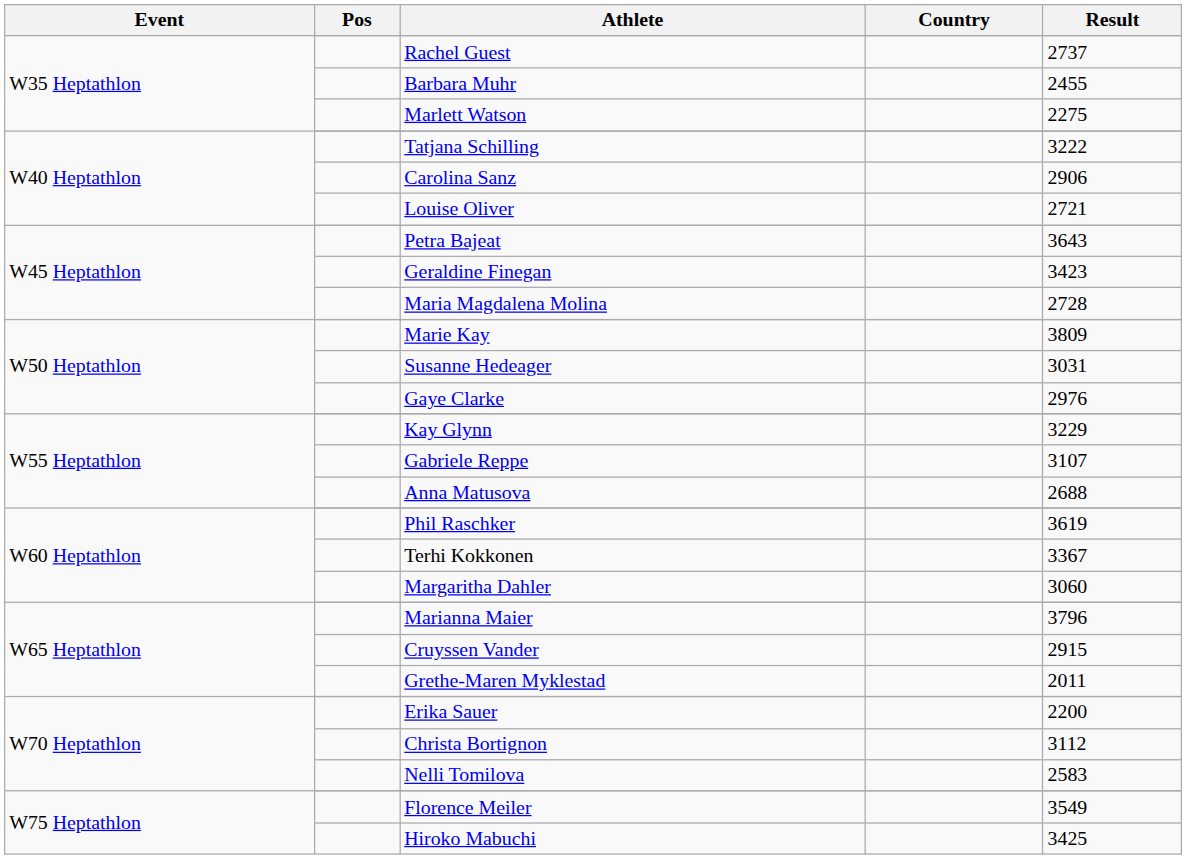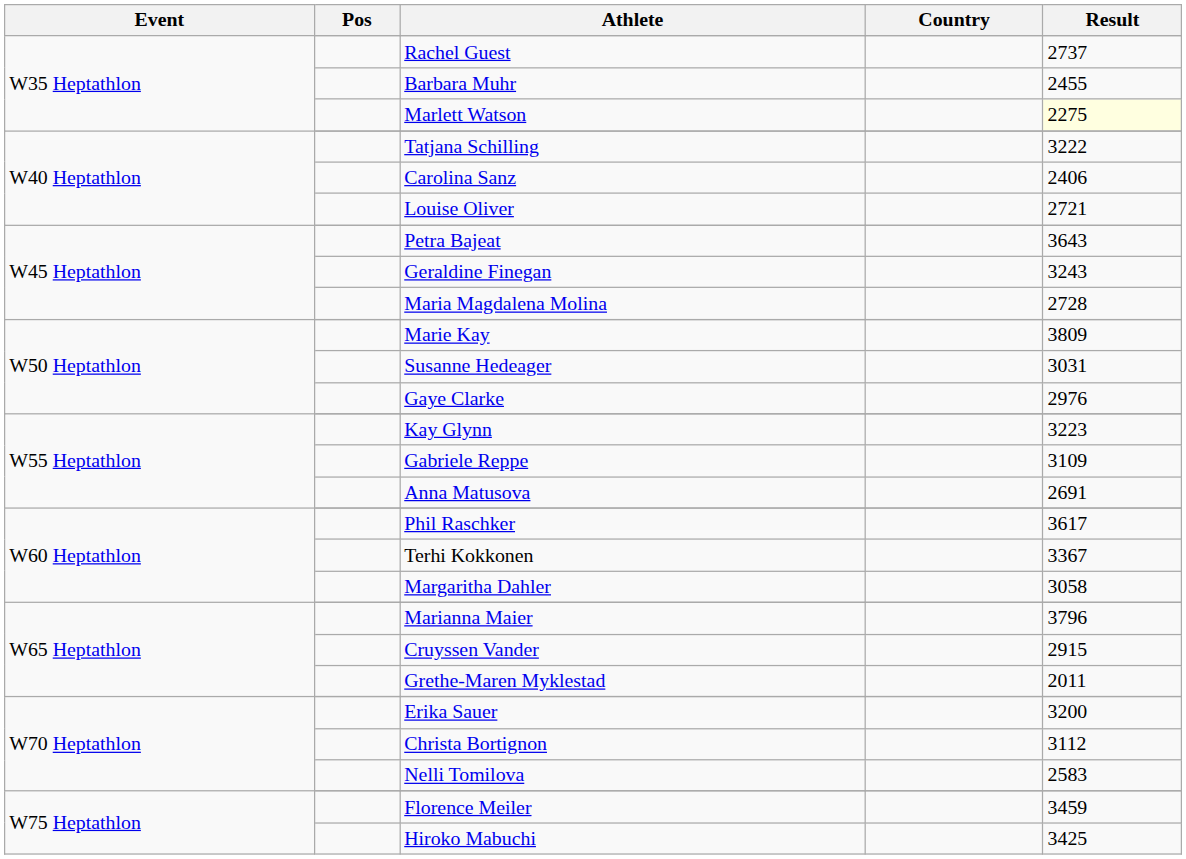Marlett Watson | Result: no background -> lightyellow background
Carolina Sanz | Result: 2906 -> 2406
Geraldine Finegan | Result: 3423 -> 3243
Kay Glynn | Result: 3229 -> 3223
Gabriele Reppe | Result: 3107 -> 3109
Anna Matusova | Result: 2688 -> 2691
Phil Raschker | Result: 3619 -> 3617
Margaritha Dahler | Result: 3060 -> 3058
Erika Sauer | Result: 2200 -> 3200
Florence Meiler | Result: 3549 -> 3459
